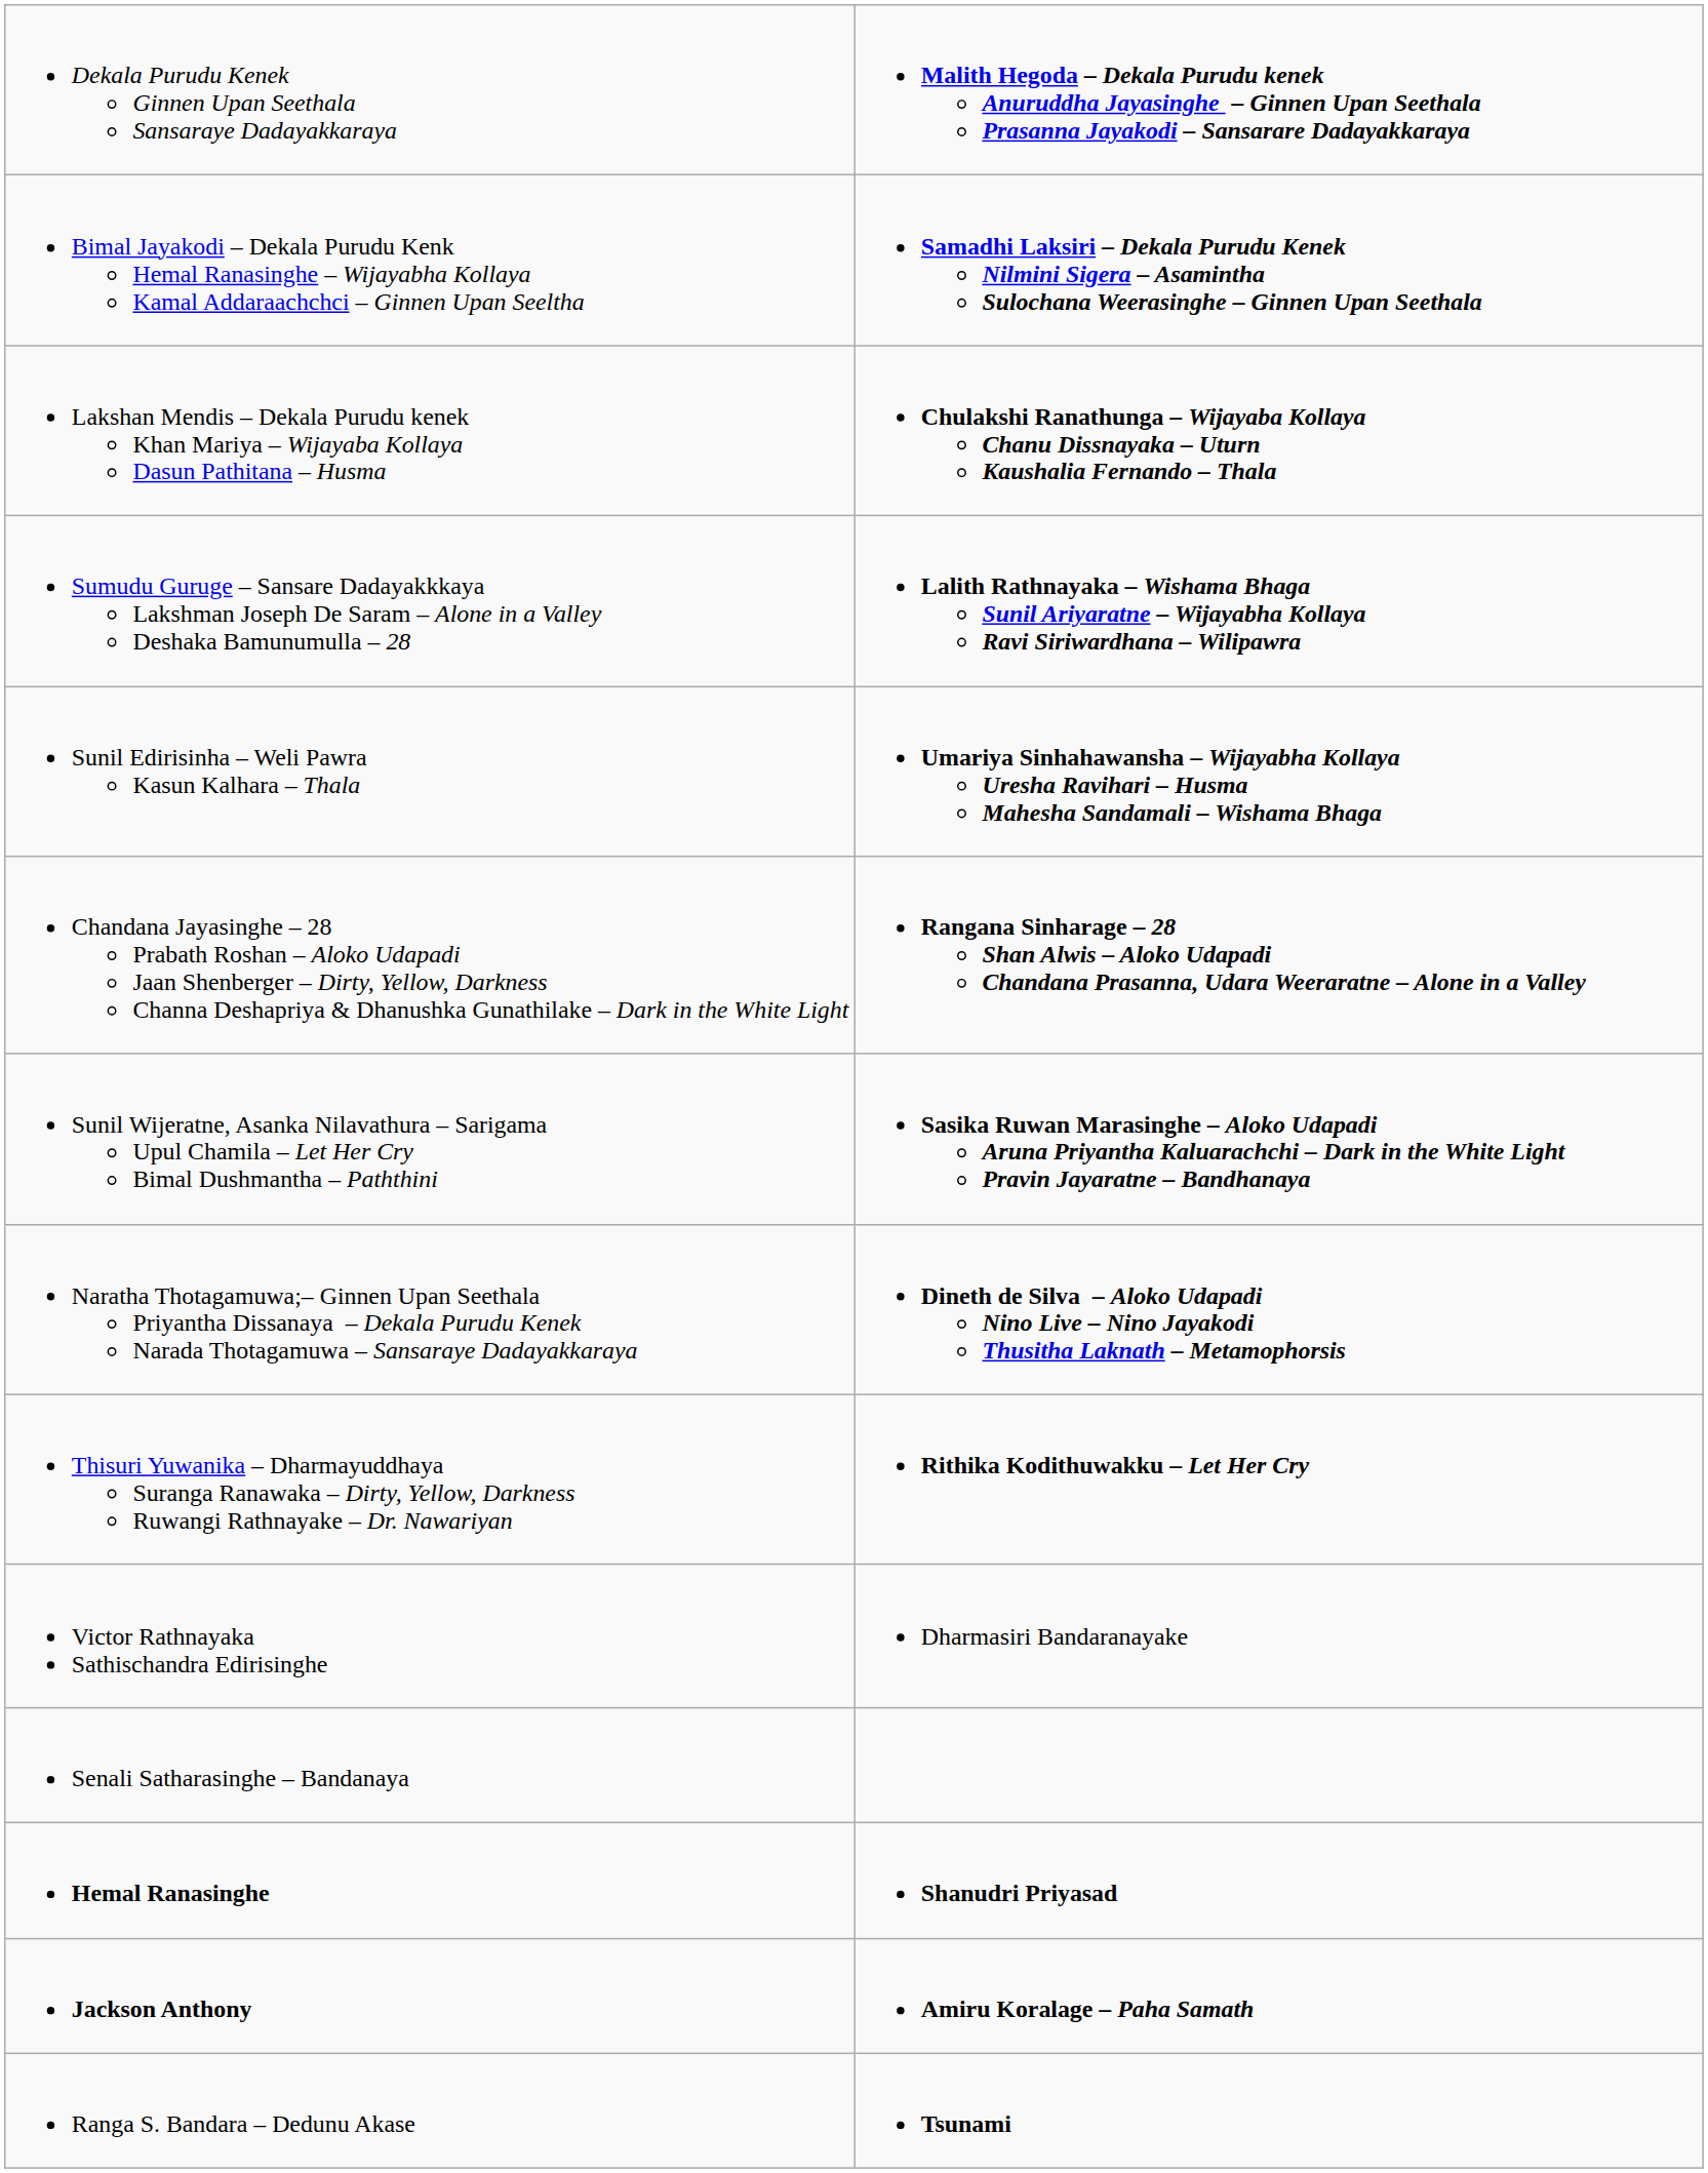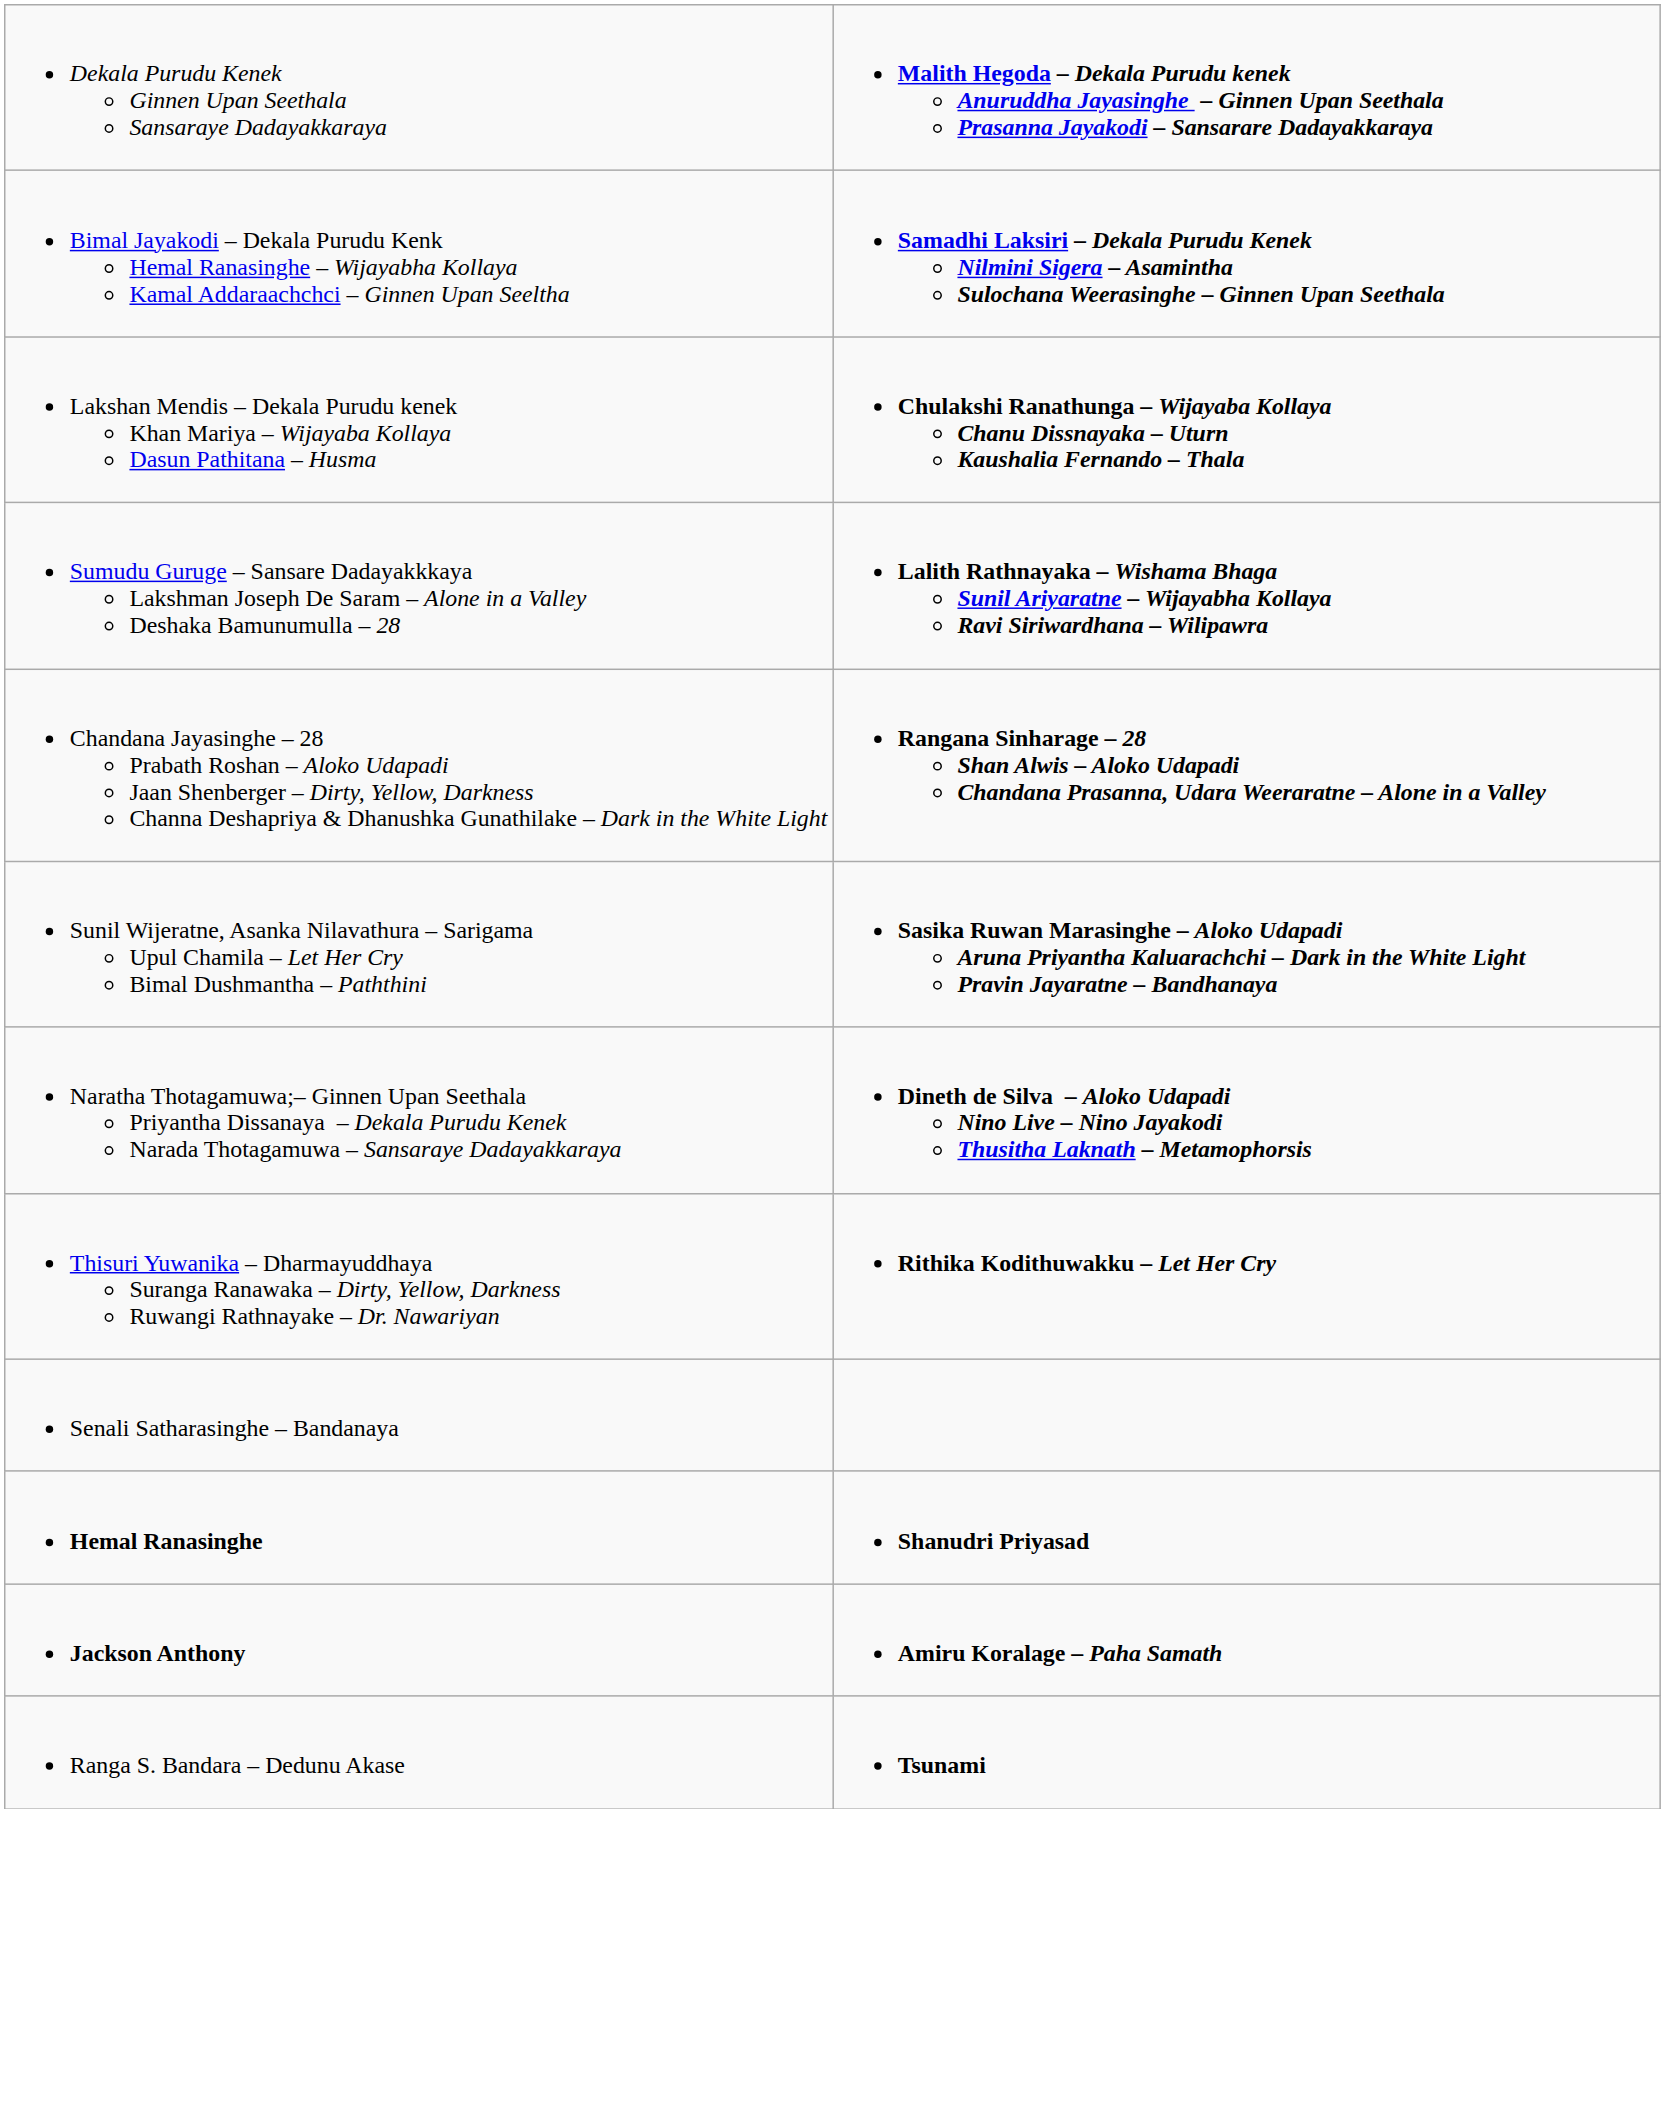- row: Sunil Edirisinha – Weli Pawra Kasun Kalhara – Thala | Umariya Sinhahawansha – Wijayabha Kollaya Uresha Ravihari – Husma Mahesha Sandamali – Wishama Bhaga
- row: Victor Rathnayaka Sathischandra Edirisinghe | Dharmasiri Bandaranayake
